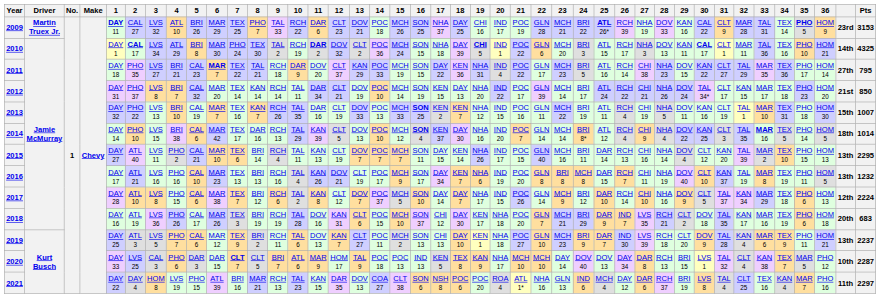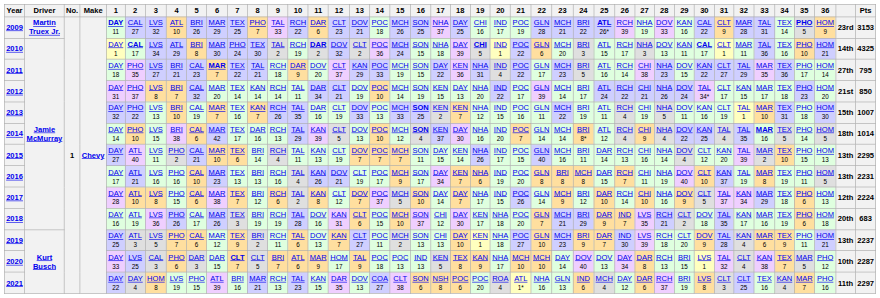2014 | 31: CLT 3 -> TAL 4
2016 | Pts: 1232 -> 2231
2021 | 31: TAL 4 -> CLT 3
